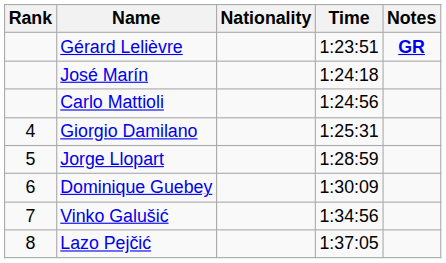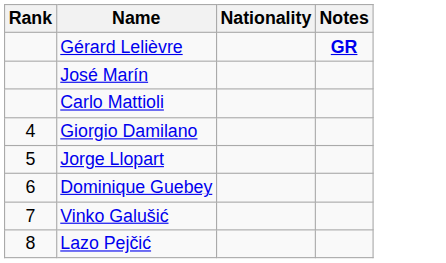- column: Time | 1:23:51 | 1:24:18 | 1:24:56 | 1:25:31 | 1:28:59 | 1:30:09 | 1:34:56 | 1:37:05
